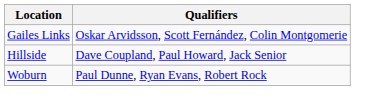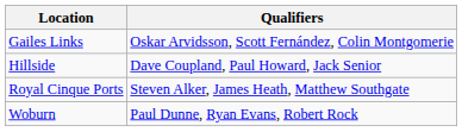+ row: Royal Cinque Ports | Steven Alker, James Heath, Matthew Southgate
